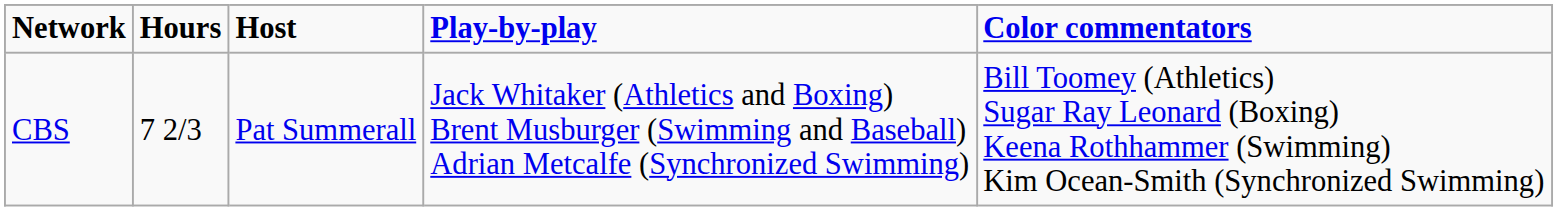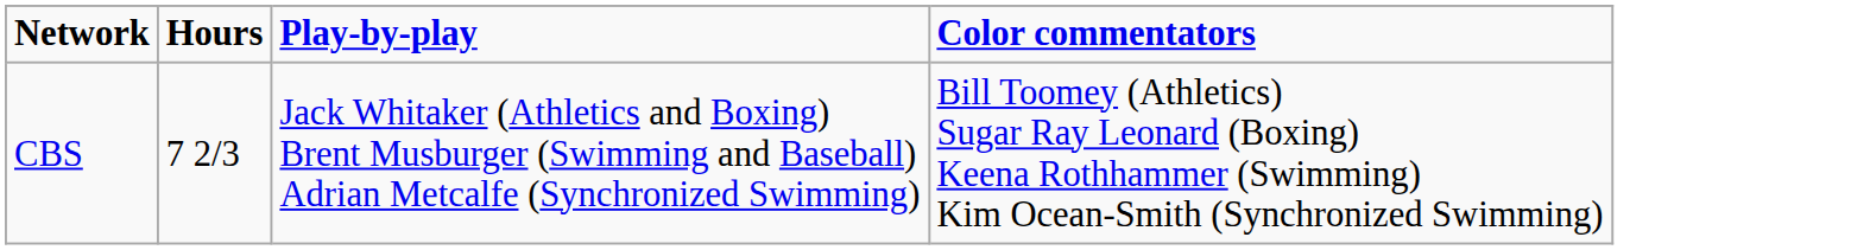- column: Host | Pat Summerall
